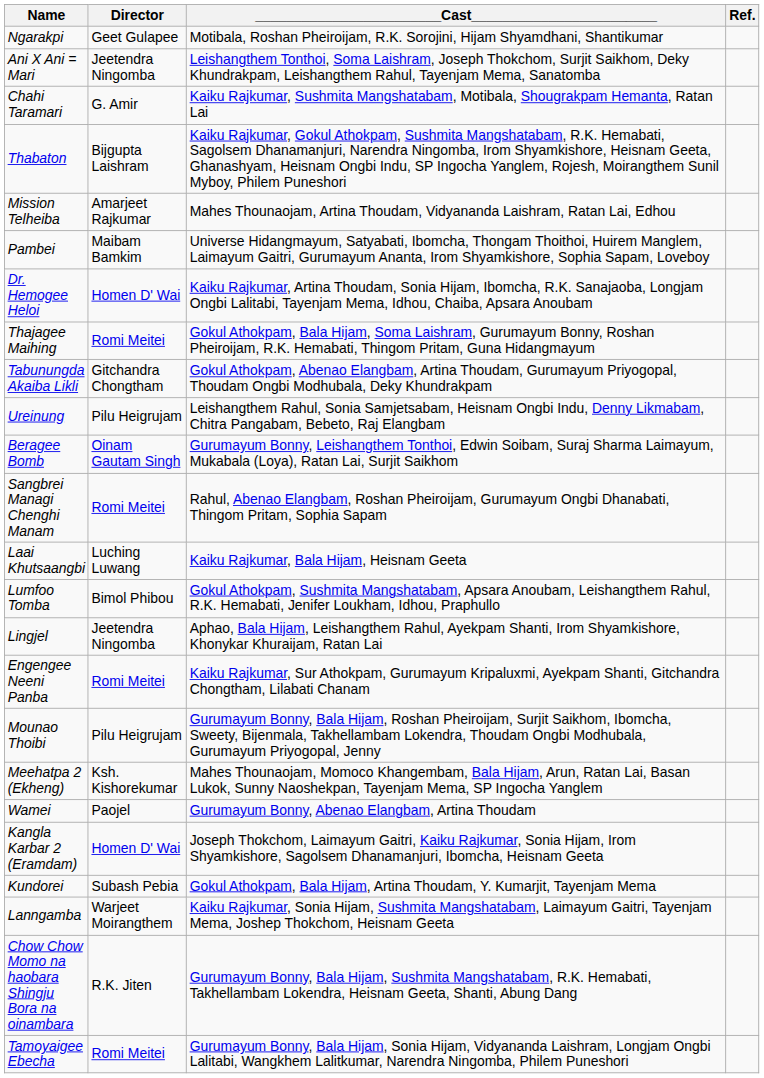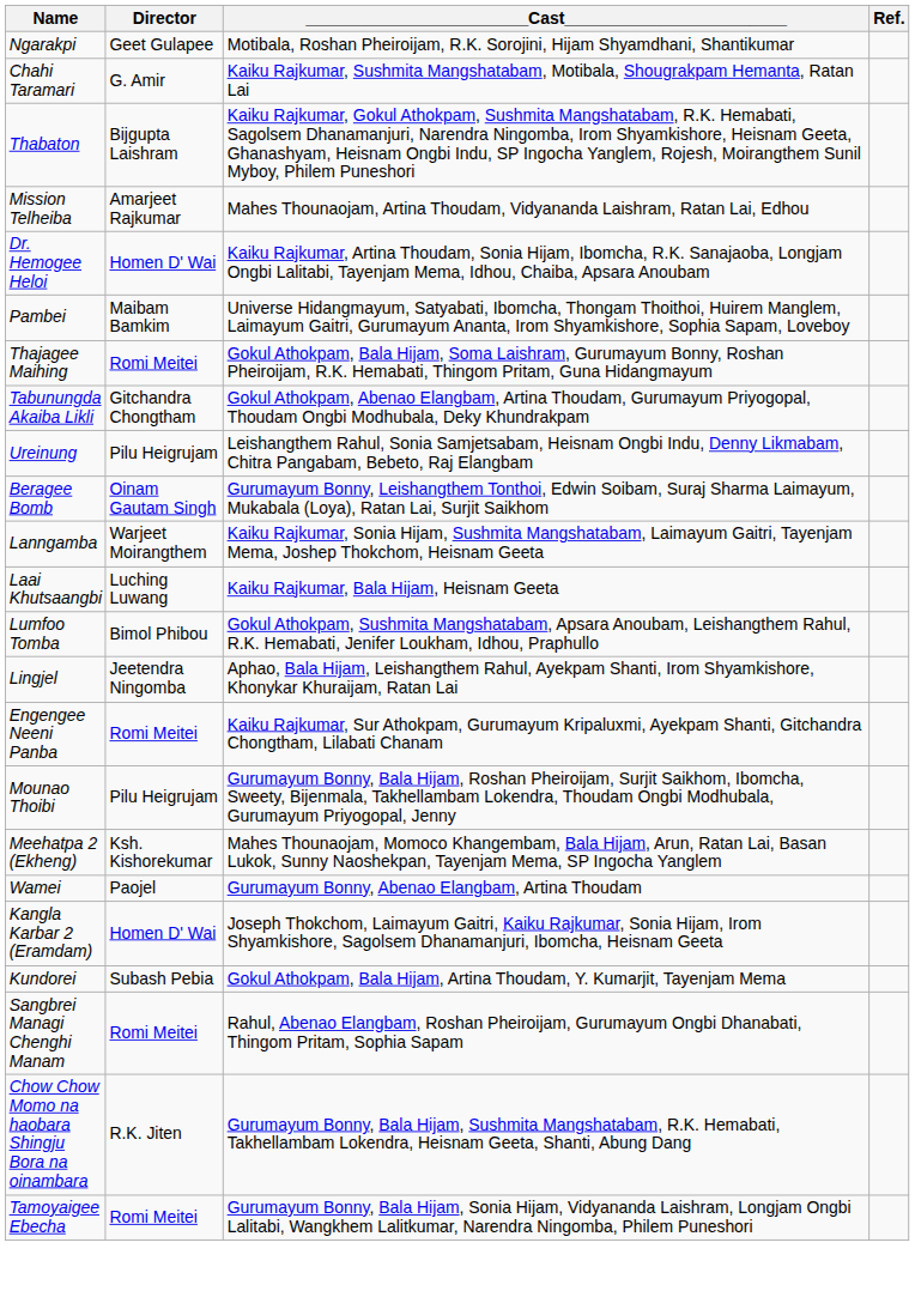- row: Ani X Ani = Mari | Jeetendra Ningomba | Leishangthem Tonthoi, Soma Laishram, Joseph Thokchom, Surjit Saikhom, Deky Khundrakpam, Leishangthem Rahul, Tayenjam Mema, Sanatomba
rows swapped: Dr. Hemogee Heloi <-> Pambei
rows swapped: Sangbrei Managi Chenghi Manam <-> Lanngamba
